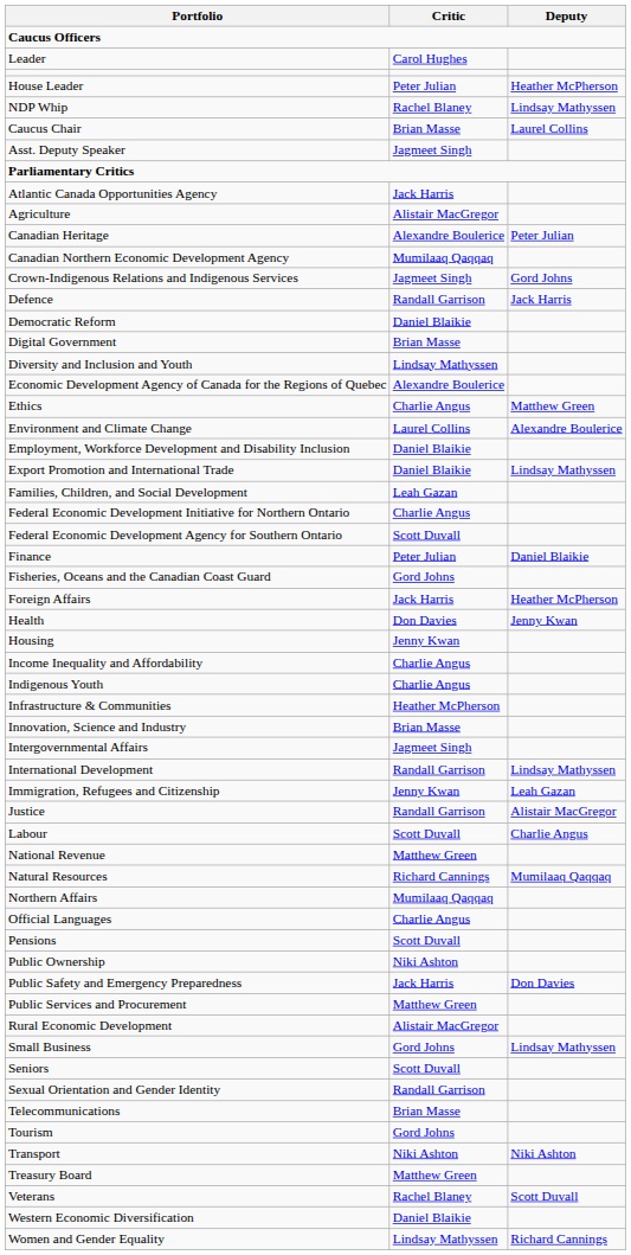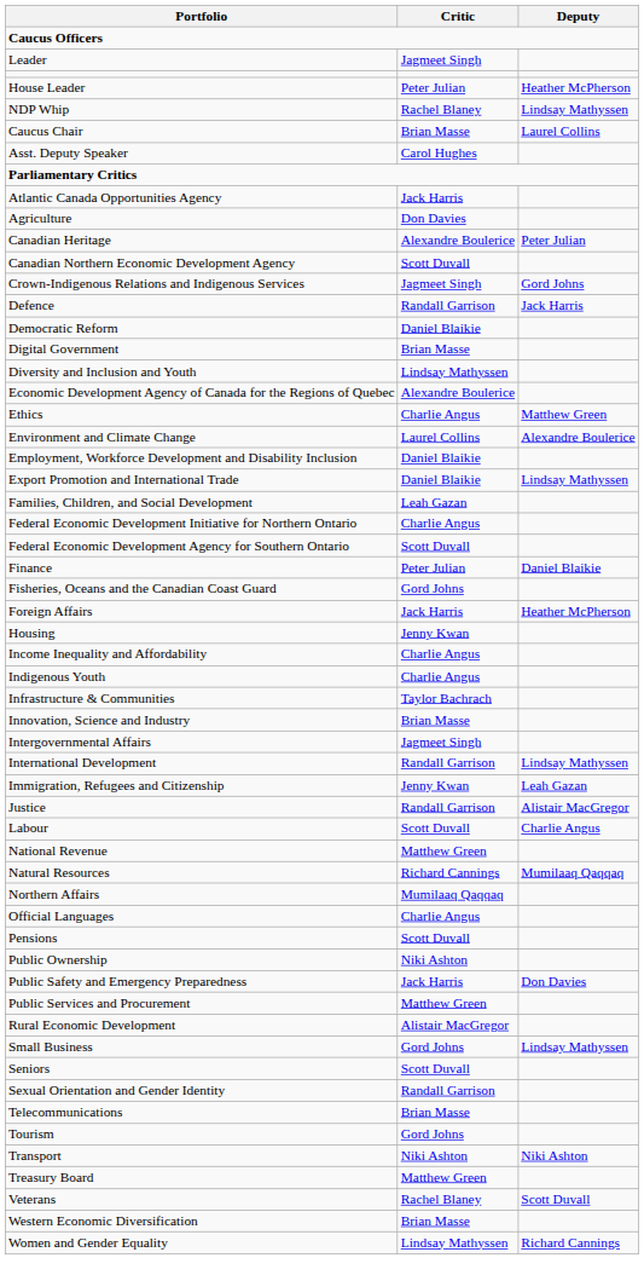Leader | Critic: Carol Hughes -> Jagmeet Singh
Asst. Deputy Speaker | Critic: Jagmeet Singh -> Carol Hughes
Agriculture | Critic: Alistair MacGregor -> Don Davies
Canadian Northern Economic Development Agency | Critic: Mumilaaq Qaqqaq -> Scott Duvall
- row: Health | Don Davies | Jenny Kwan
Infrastructure & Communities | Critic: Heather McPherson -> Taylor Bachrach
Western Economic Diversification | Critic: Daniel Blaikie -> Brian Masse
